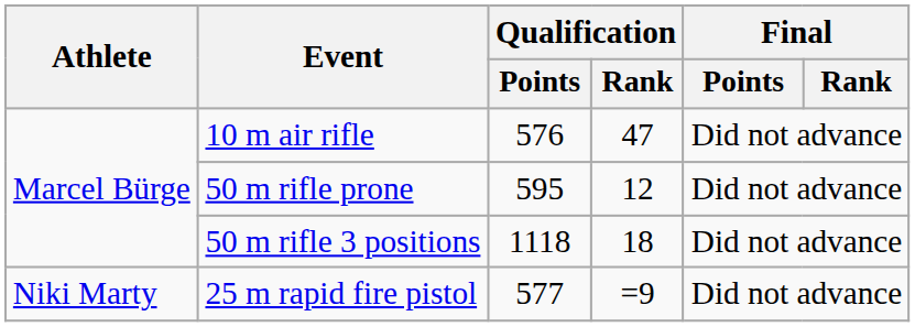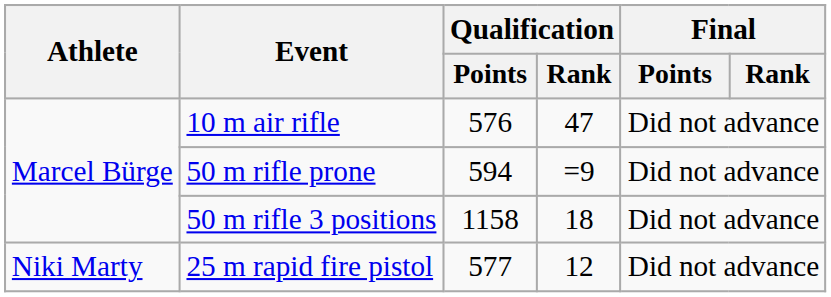50 m rifle prone | Qualification / Points: 595 -> 594
50 m rifle prone | Qualification / Rank: 12 -> =9
50 m rifle 3 positions | Qualification / Points: 1118 -> 1158
25 m rapid fire pistol | Qualification / Rank: =9 -> 12
